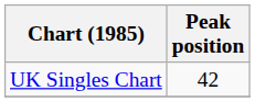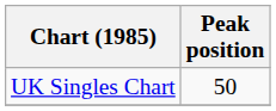UK Singles Chart | Peak position: 42 -> 50
